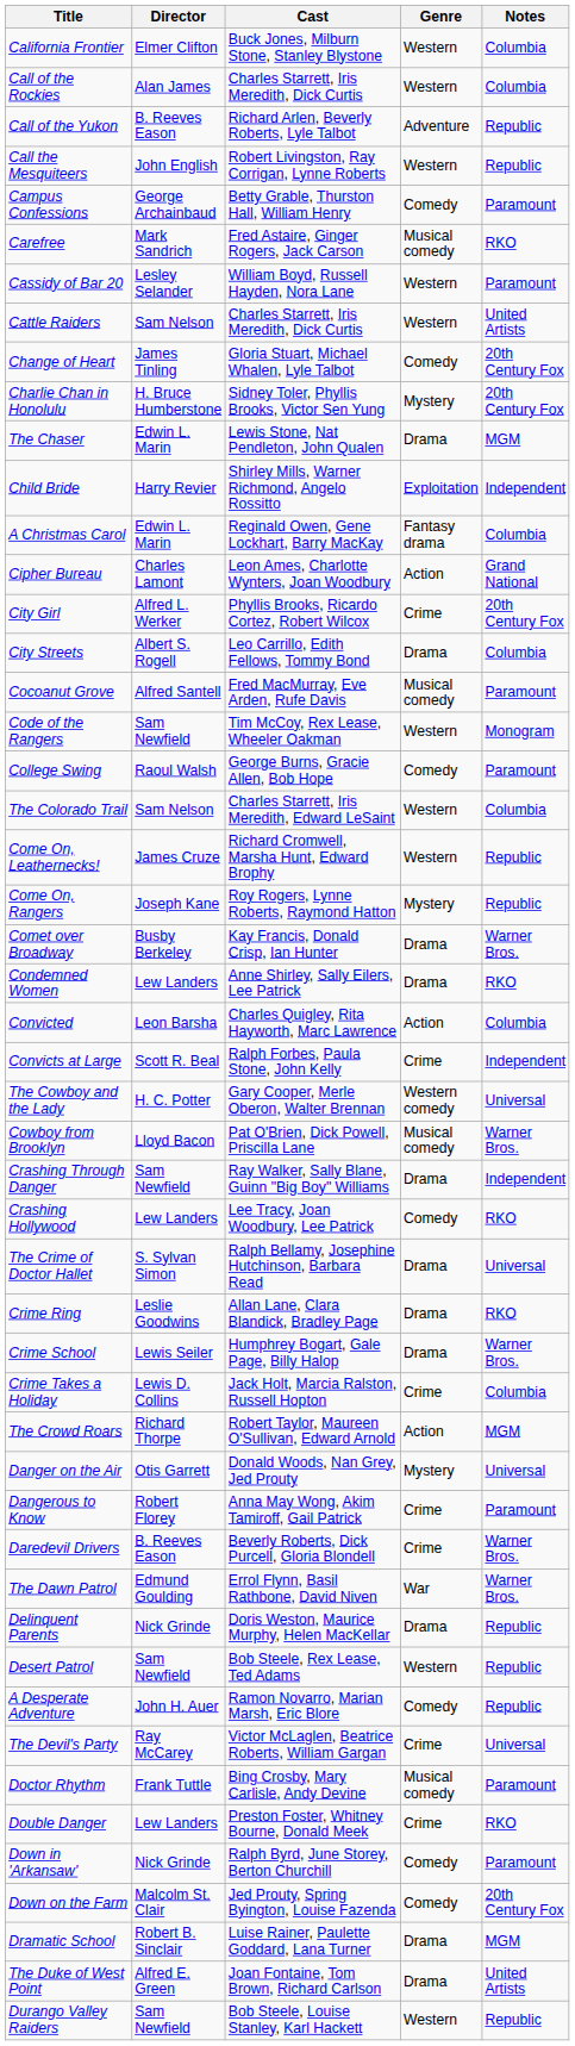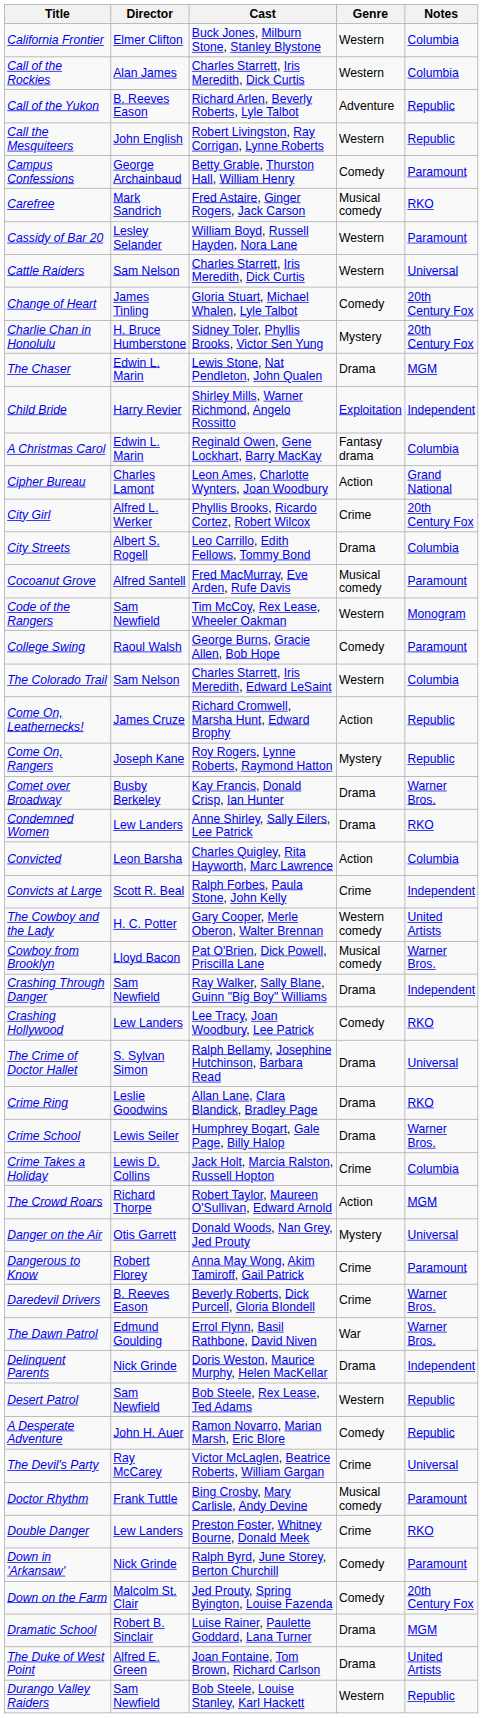Cattle Raiders | Notes: United Artists -> Universal
Come On, Leathernecks! | Genre: Western -> Action
The Cowboy and the Lady | Notes: Universal -> United Artists
Delinquent Parents | Notes: Republic -> Independent
